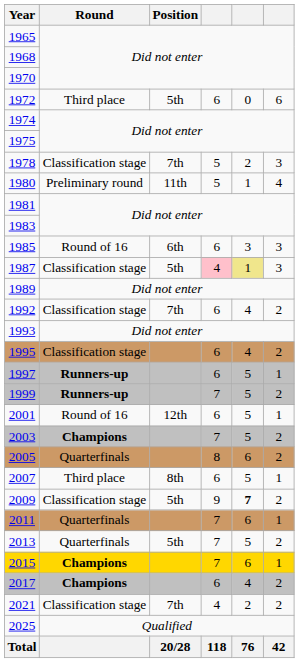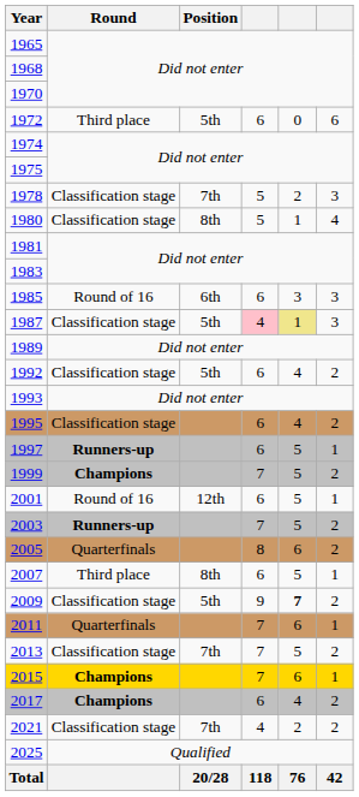1980 | Round: Preliminary round -> Classification stage
1980 | Position: 11th -> 8th
1992 | Position: 7th -> 5th
1999 | Round: Runners-up -> Champions
2003 | Round: Champions -> Runners-up
2013 | Round: Quarterfinals -> Classification stage
2013 | Position: 5th -> 7th
